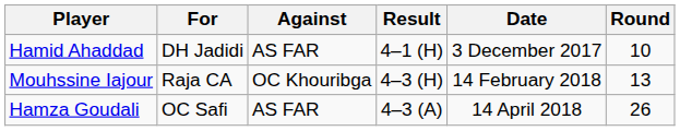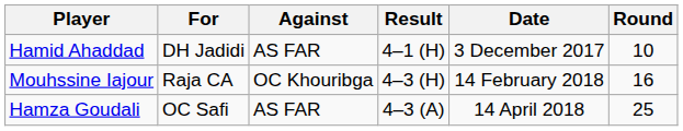Mouhssine Iajour | Round: 13 -> 16
Hamza Goudali | Round: 26 -> 25
